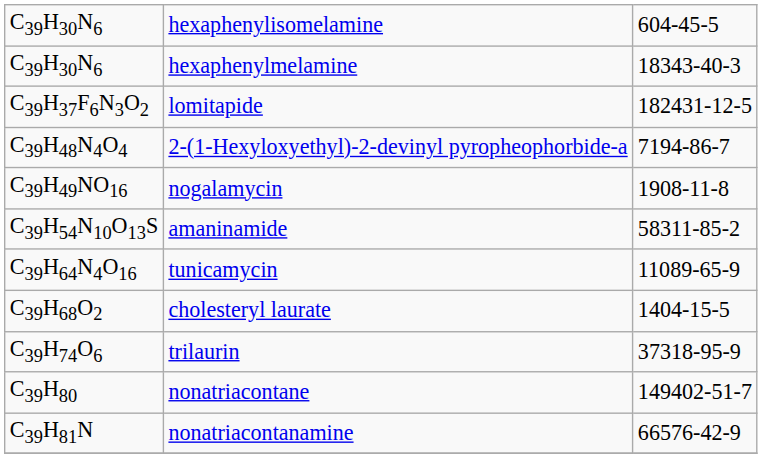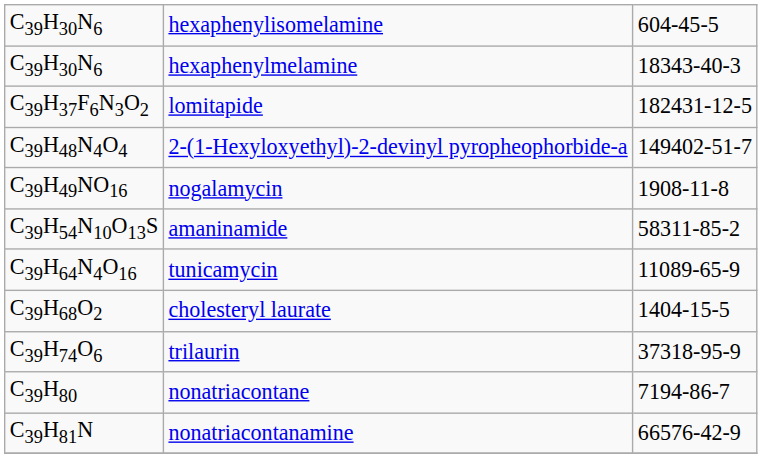C39H48N4O4 | column 3: 7194-86-7 -> 149402-51-7
C39H80 | column 3: 149402-51-7 -> 7194-86-7
